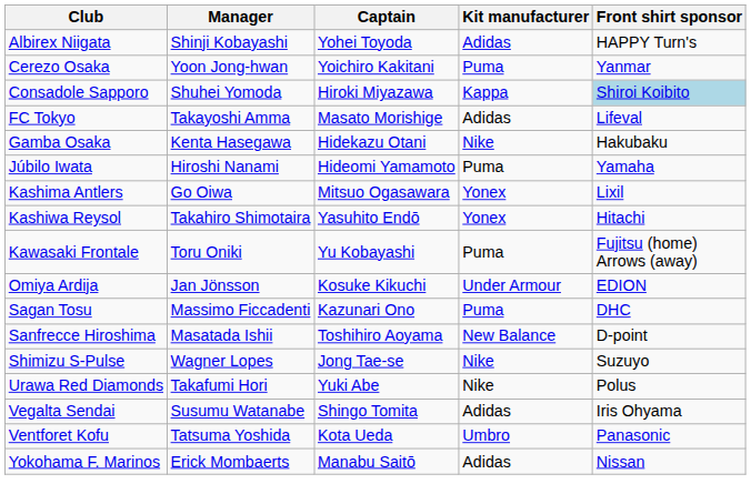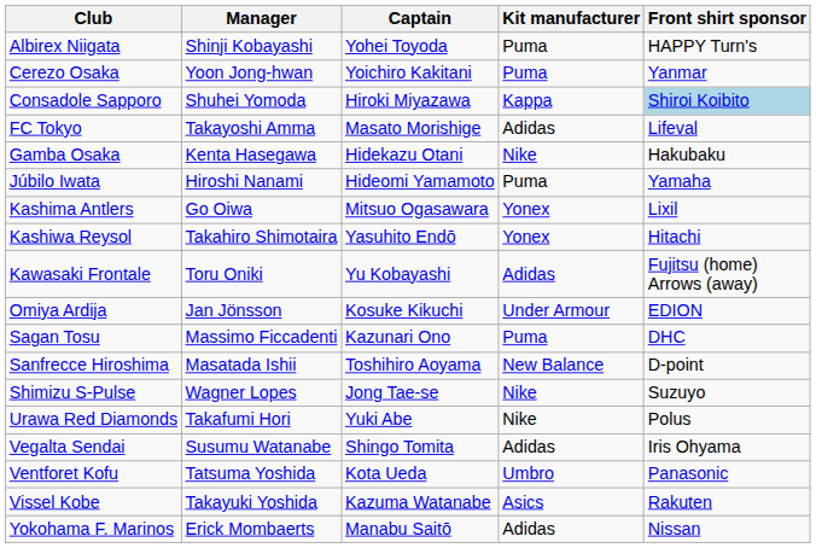Albirex Niigata | Kit manufacturer: Adidas -> Puma
Kawasaki Frontale | Kit manufacturer: Puma -> Adidas
+ row: Vissel Kobe | Takayuki Yoshida | Kazuma Watanabe | Asics | Rakuten
